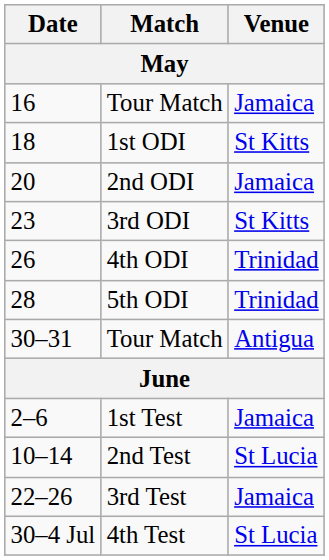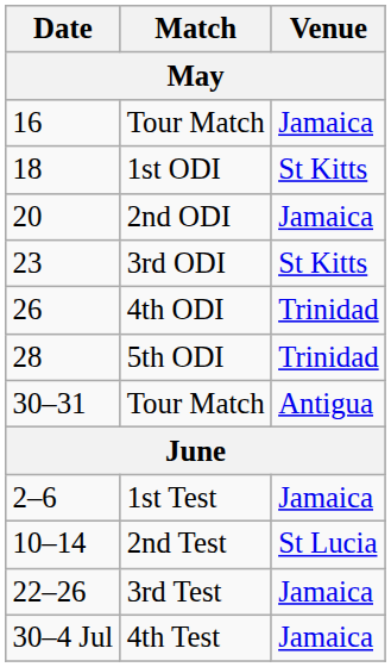4th Test | Venue: St Lucia -> Jamaica
